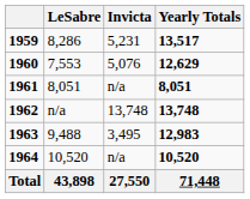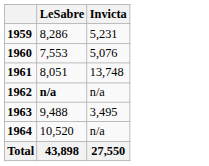- column: Yearly Totals | 13,517 | 12,629 | 8,051 | 13,748 | 12,983 | 10,520 | 71,448
1961 | Invicta: n/a -> 13,748
1962 | LeSabre: normal -> bold
1962 | Invicta: 13,748 -> n/a
